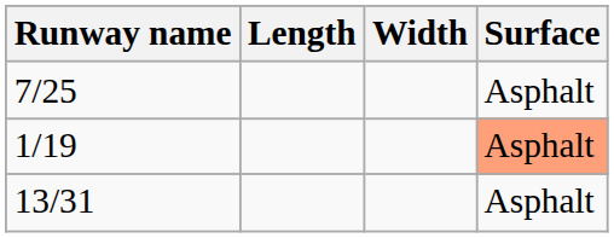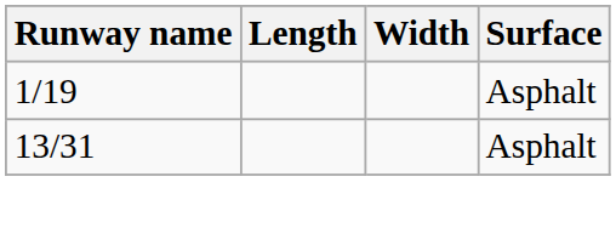- row: 7/25 | Asphalt
1/19 | Surface: lightsalmon background -> no background
